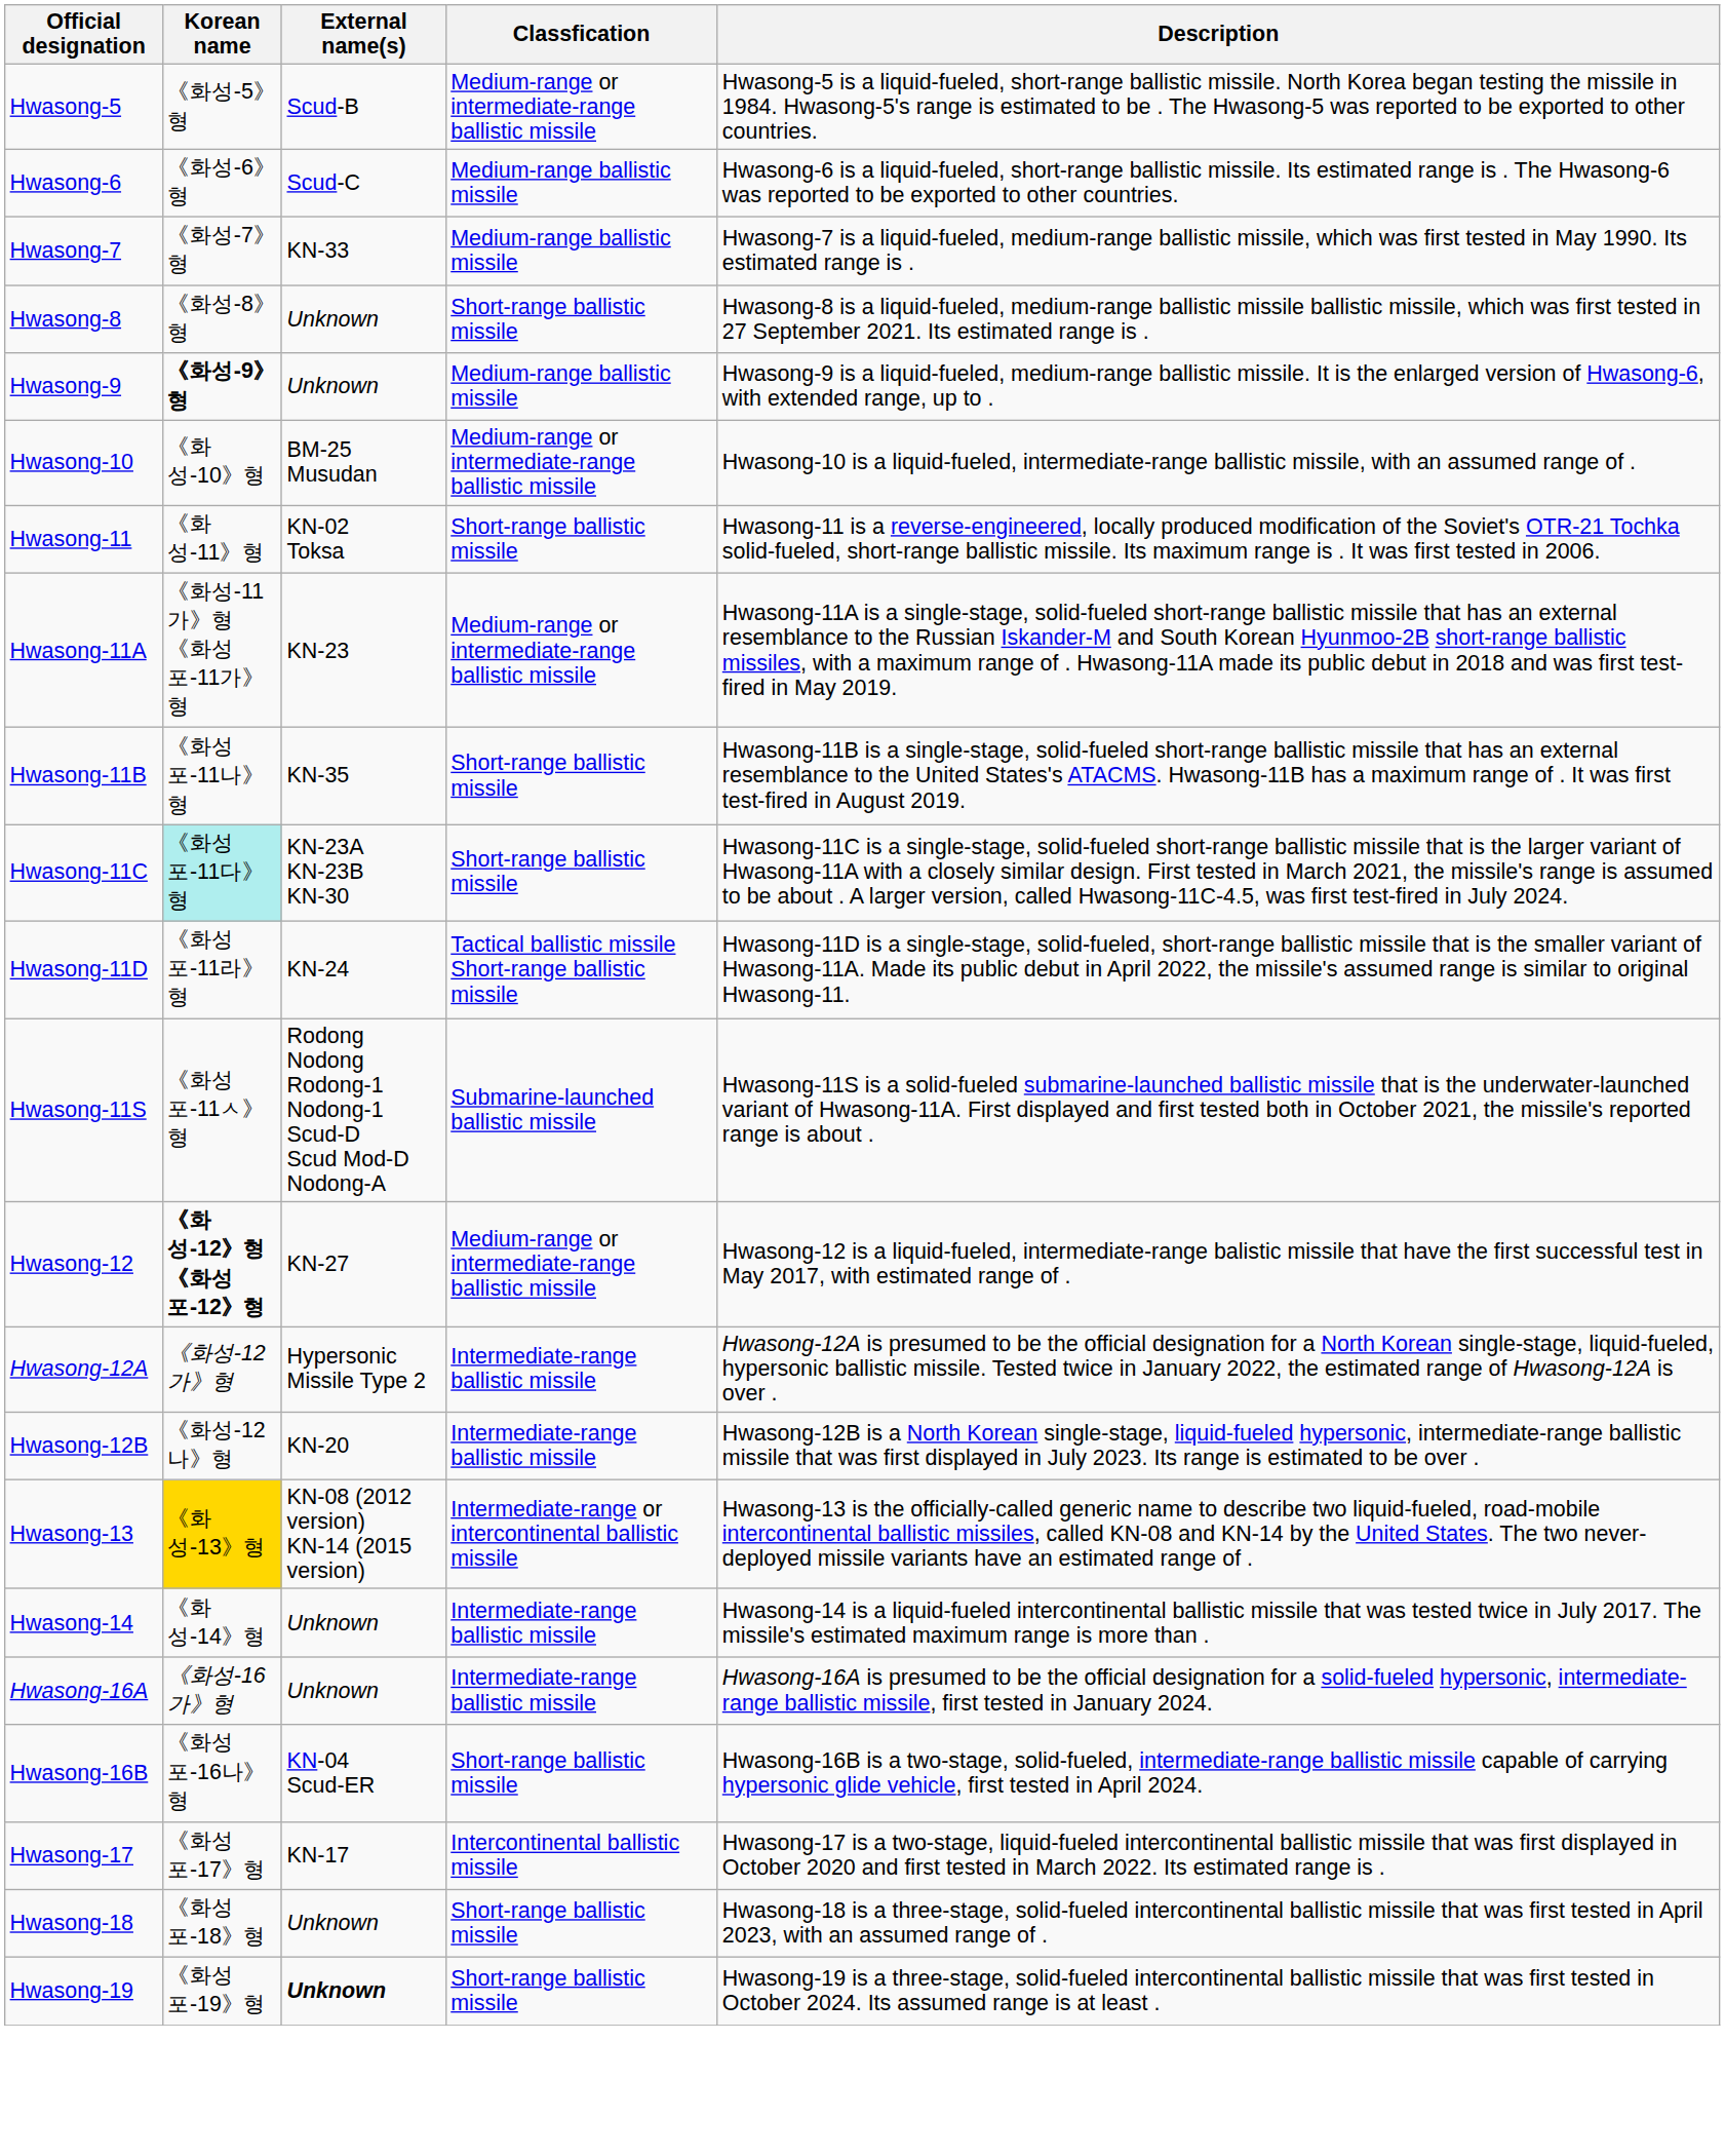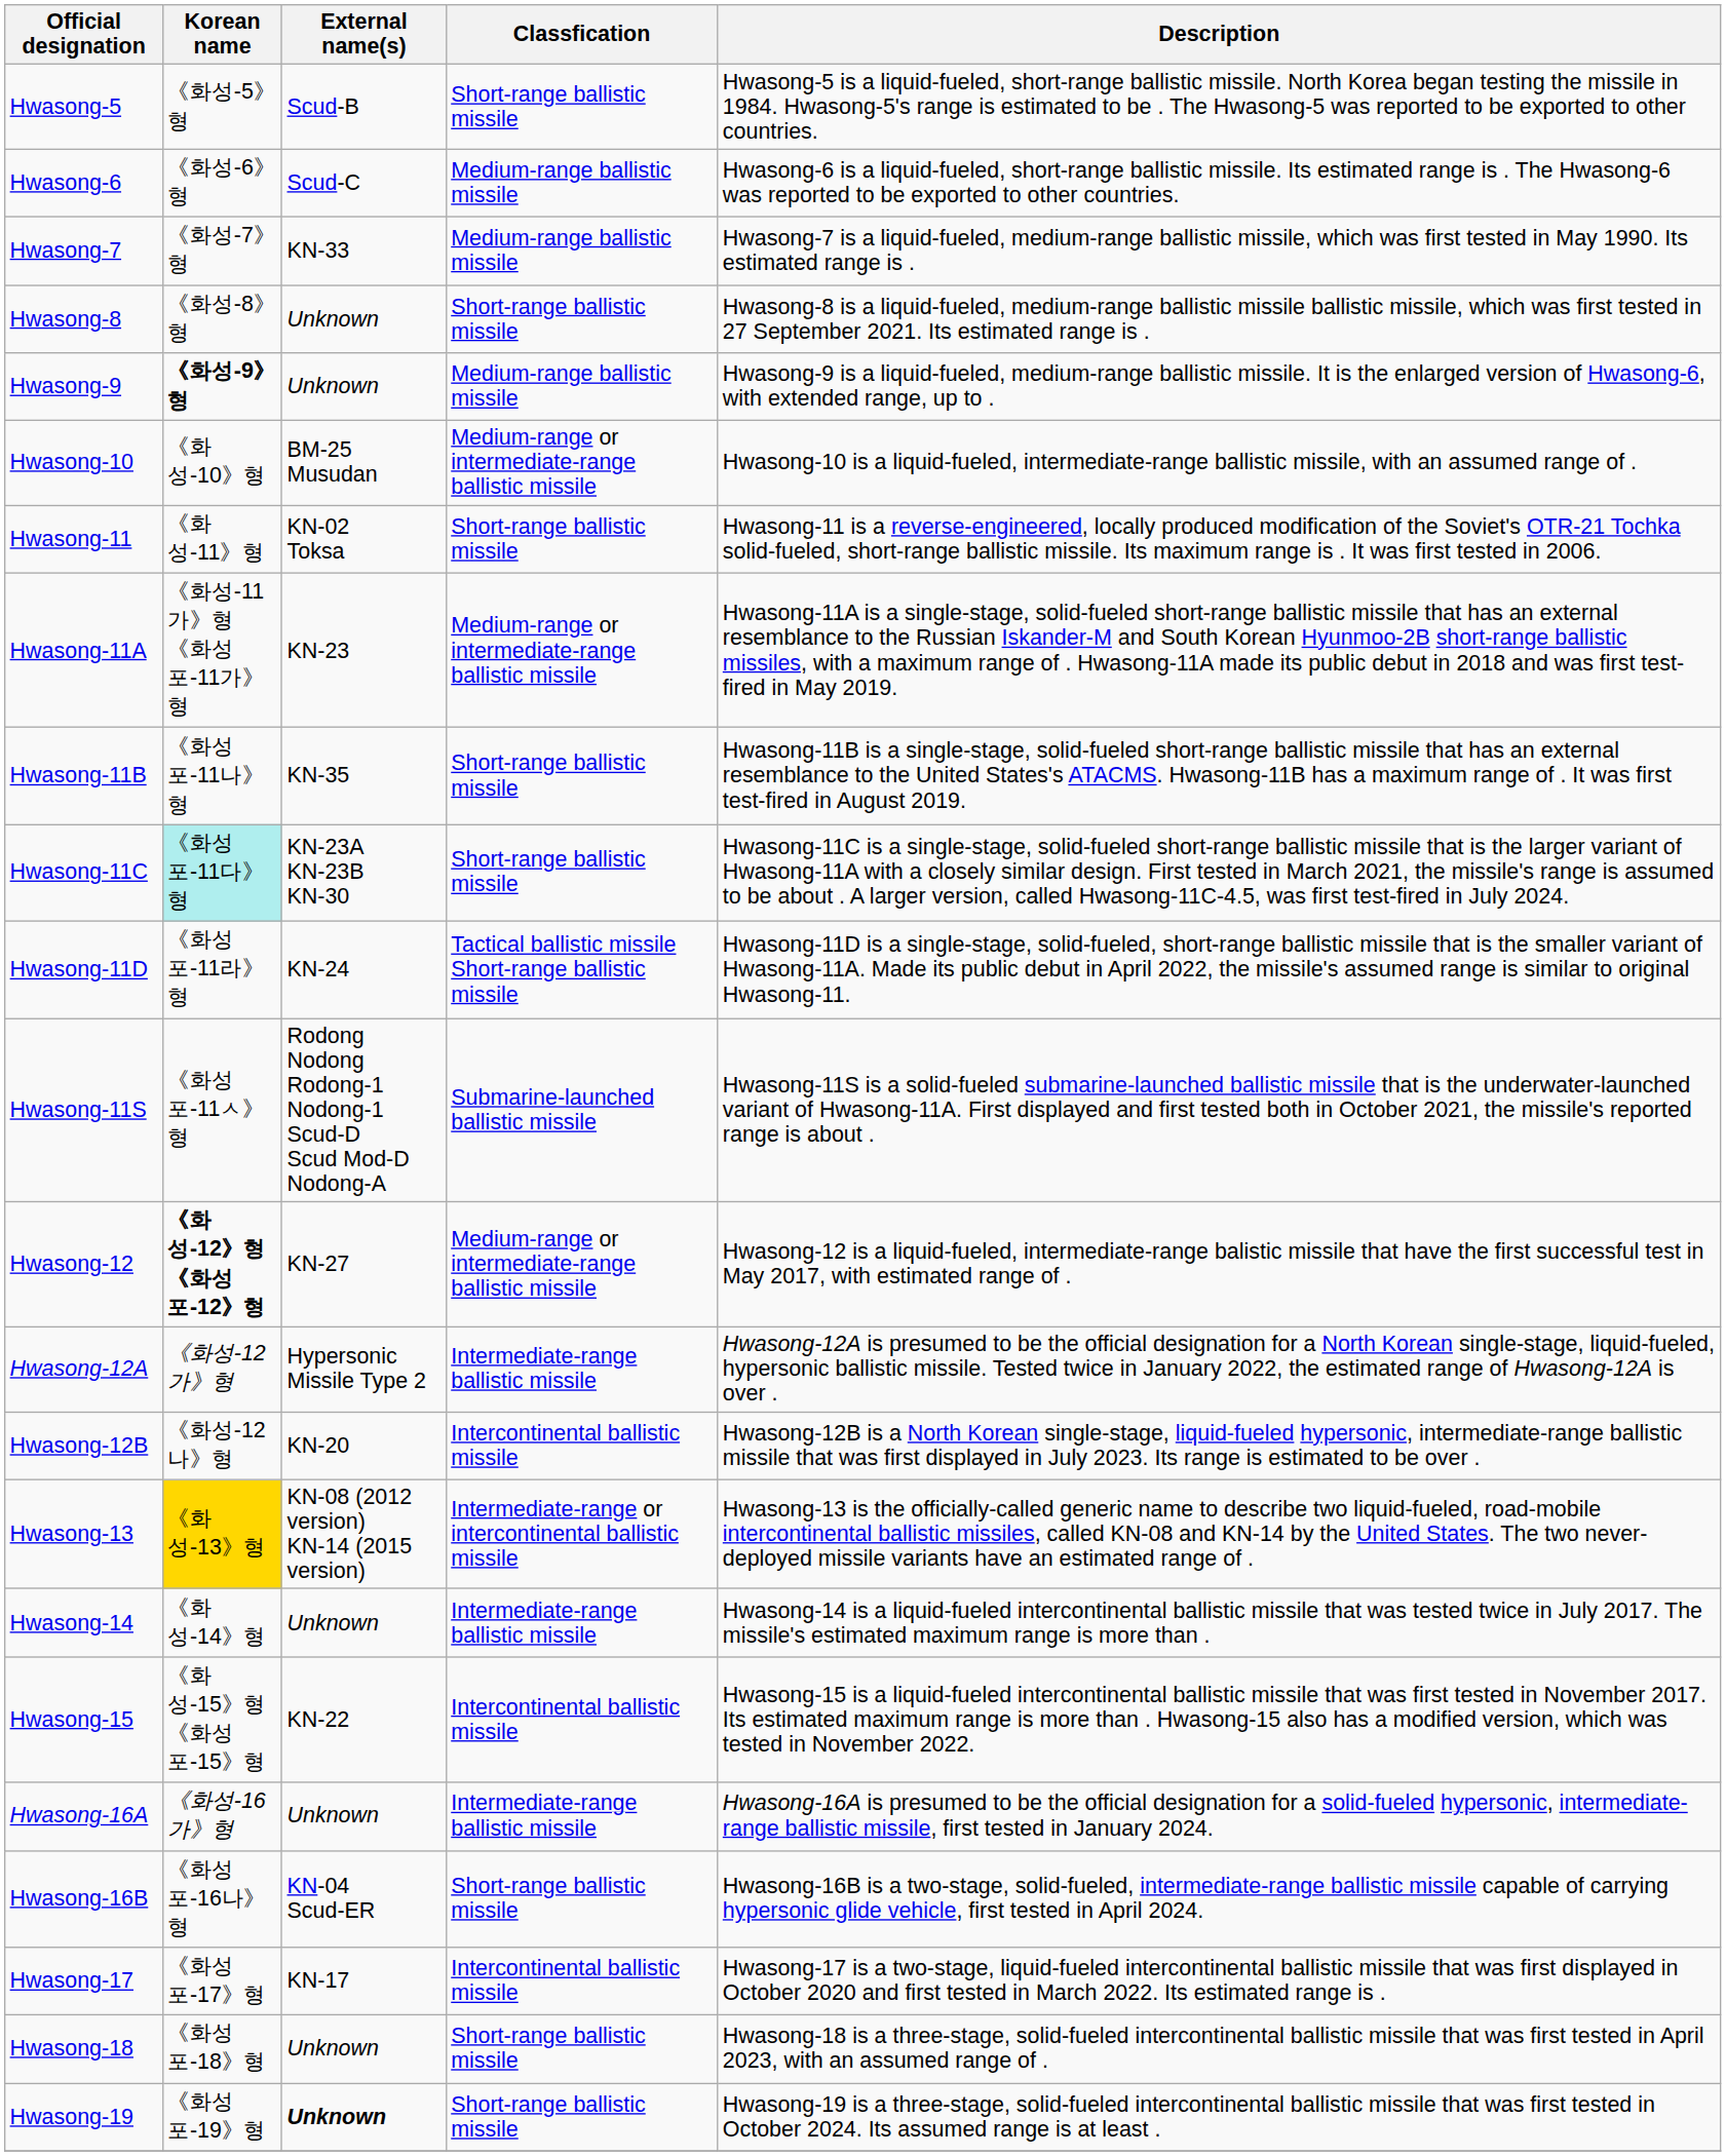Hwasong-5 | Classfication: Medium-range or intermediate-range ballistic missile -> Short-range ballistic missile
Hwasong-12B | Classfication: Intermediate-range ballistic missile -> Intercontinental ballistic missile
+ row: Hwasong-15 | 《화성-15》형 《화성포-15》형 | KN-22 | Intercontinental ballistic missile | Hwasong-15 is a liquid-fueled intercontinental ballistic missile that was first tested in November 2017. Its estimated maximum range is more than . Hwasong-15 also has a modified version, which was tested in November 2022.
